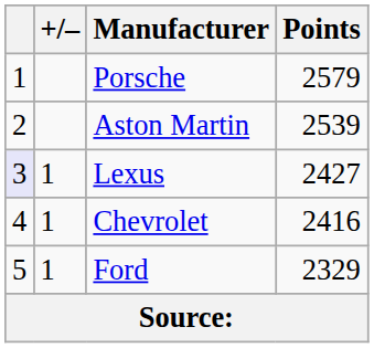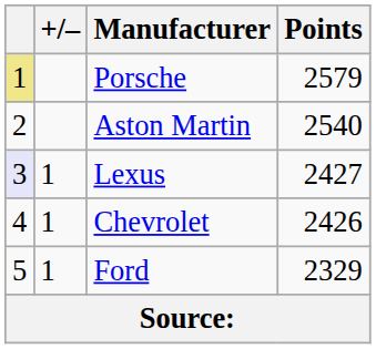Porsche | column 1: no background -> khaki background
Aston Martin | Points: 2539 -> 2540
Chevrolet | Points: 2416 -> 2426
